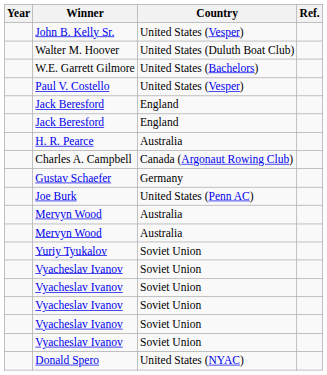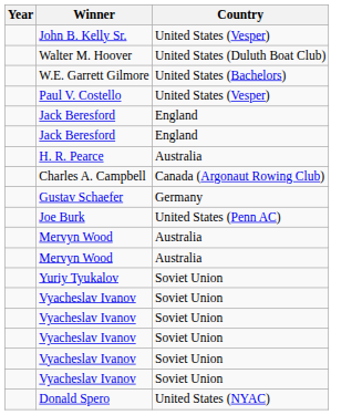- column: Ref.
